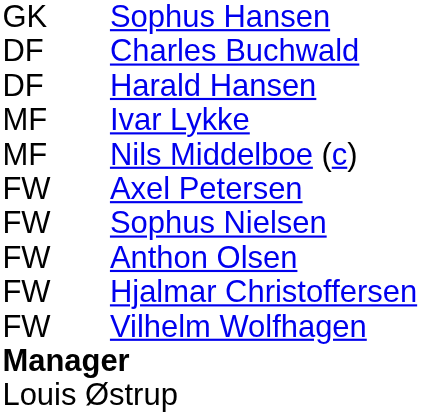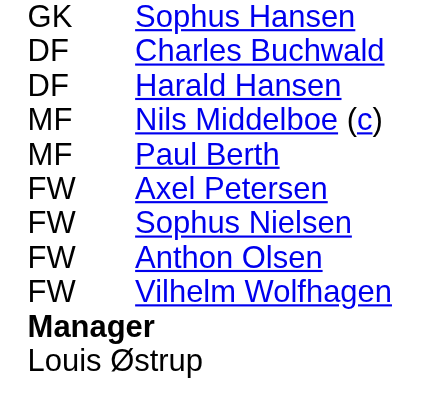- row: MF | Ivar Lykke
+ row: MF | Paul Berth
- row: FW | Hjalmar Christoffersen
